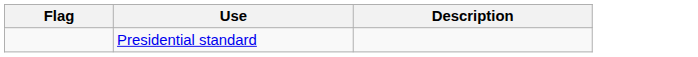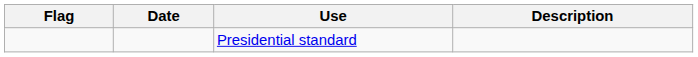+ column: Date
